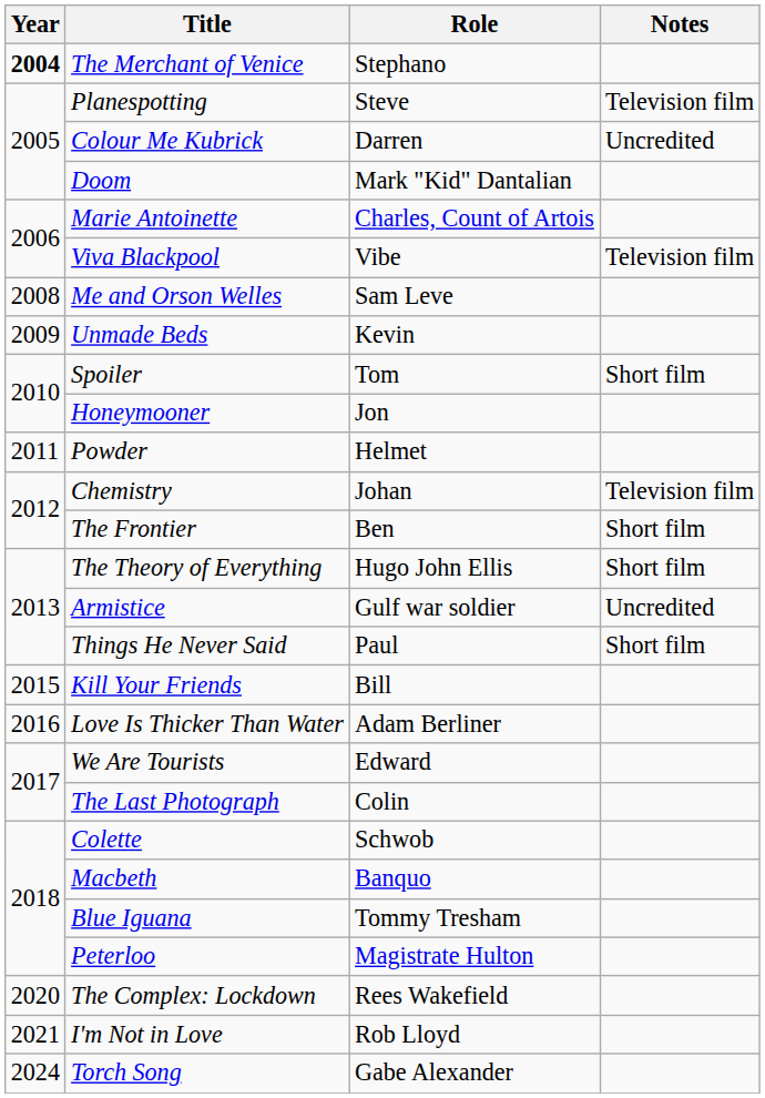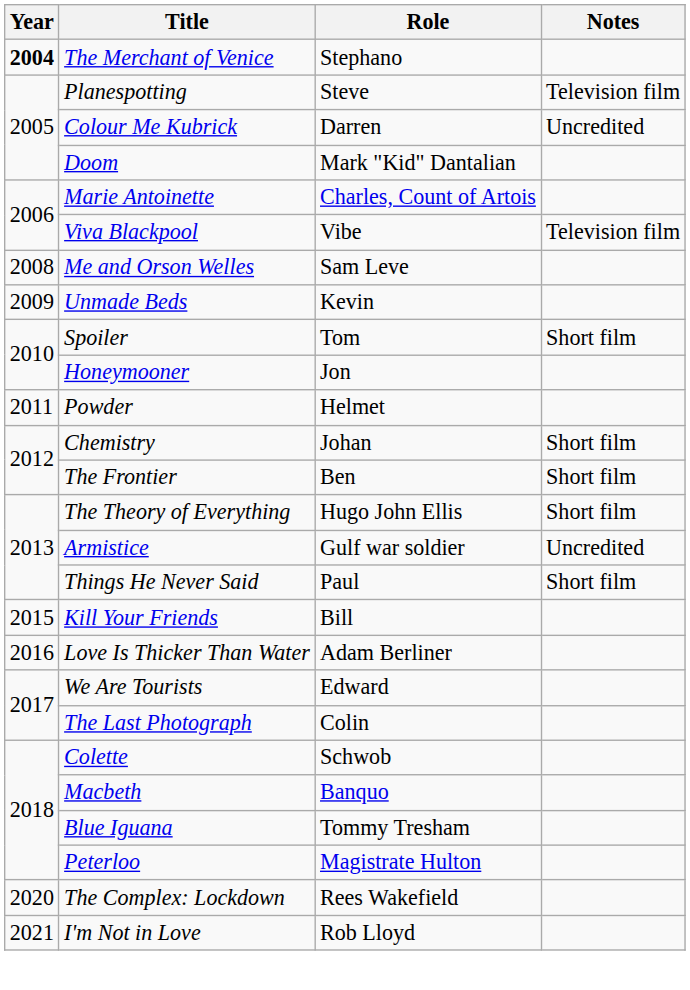Chemistry | Notes: Television film -> Short film
- row: 2024 | Torch Song | Gabe Alexander
